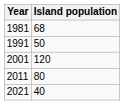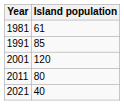1981 | Island population: 68 -> 61
1991 | Island population: 50 -> 85
